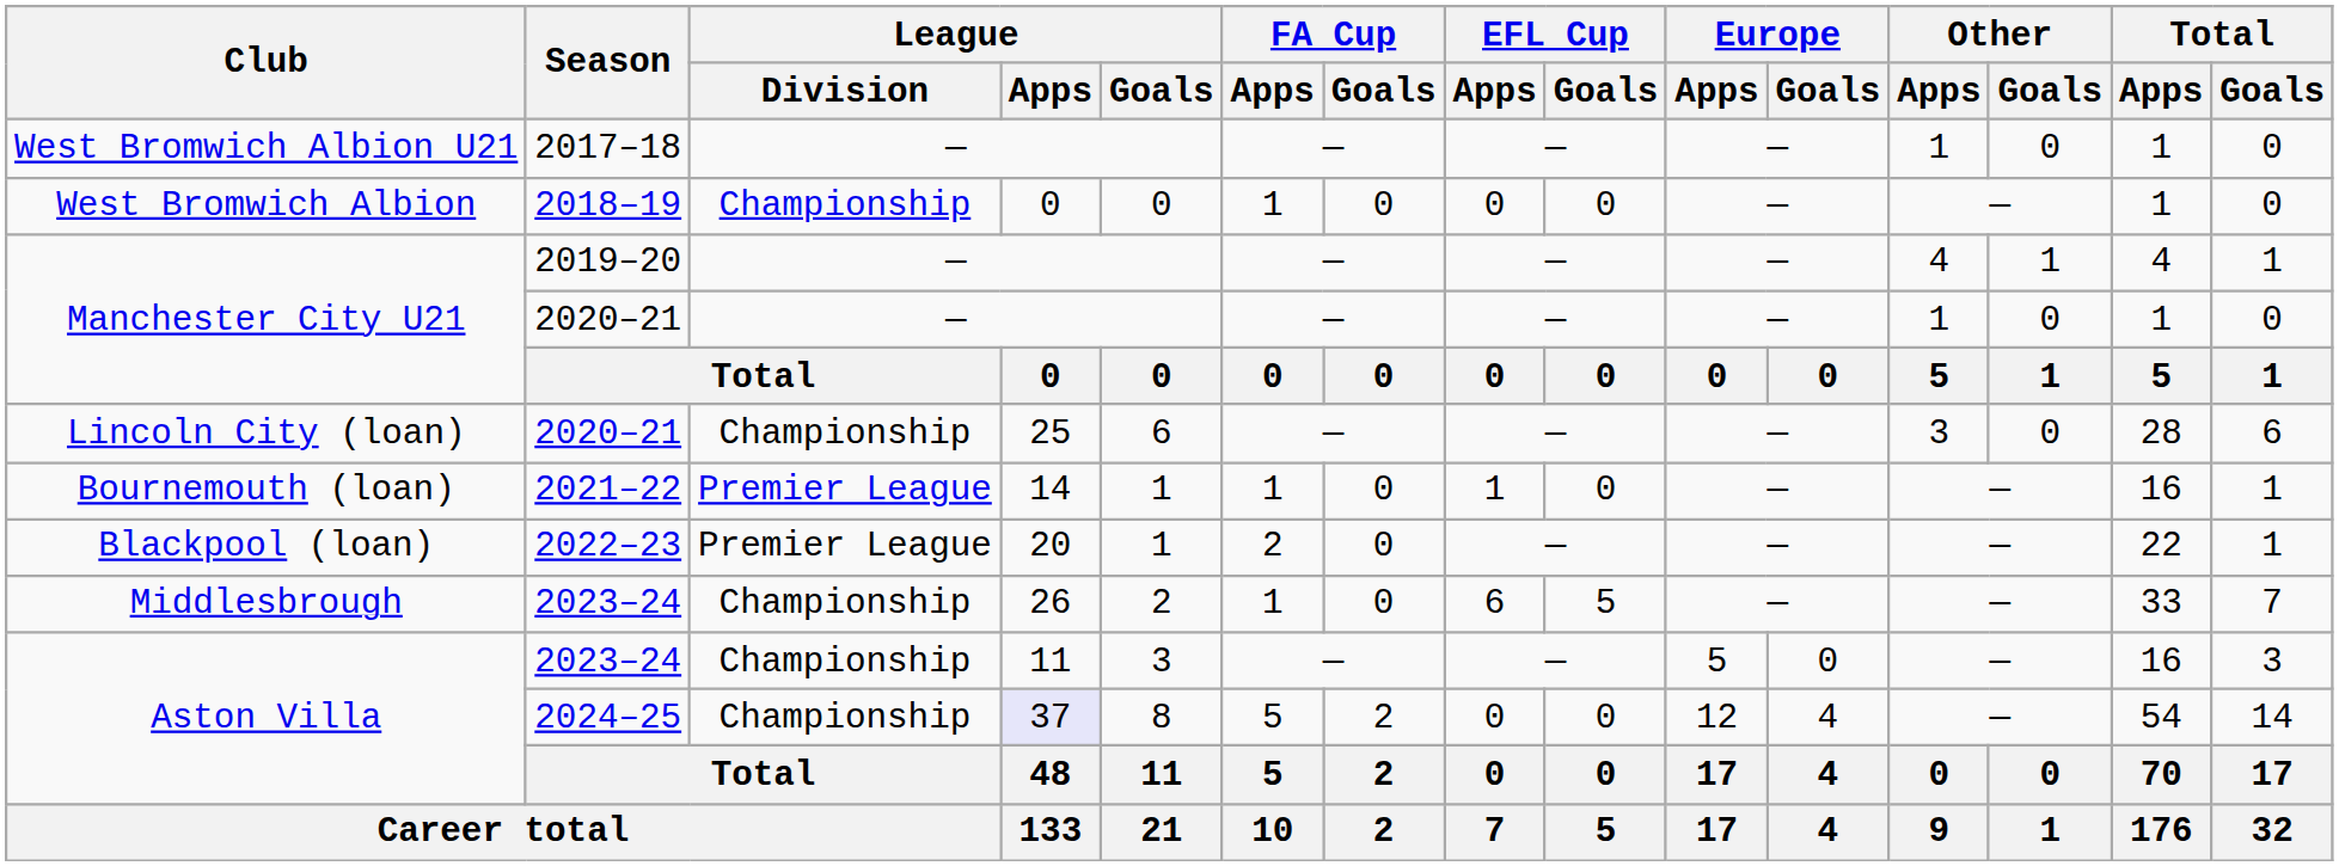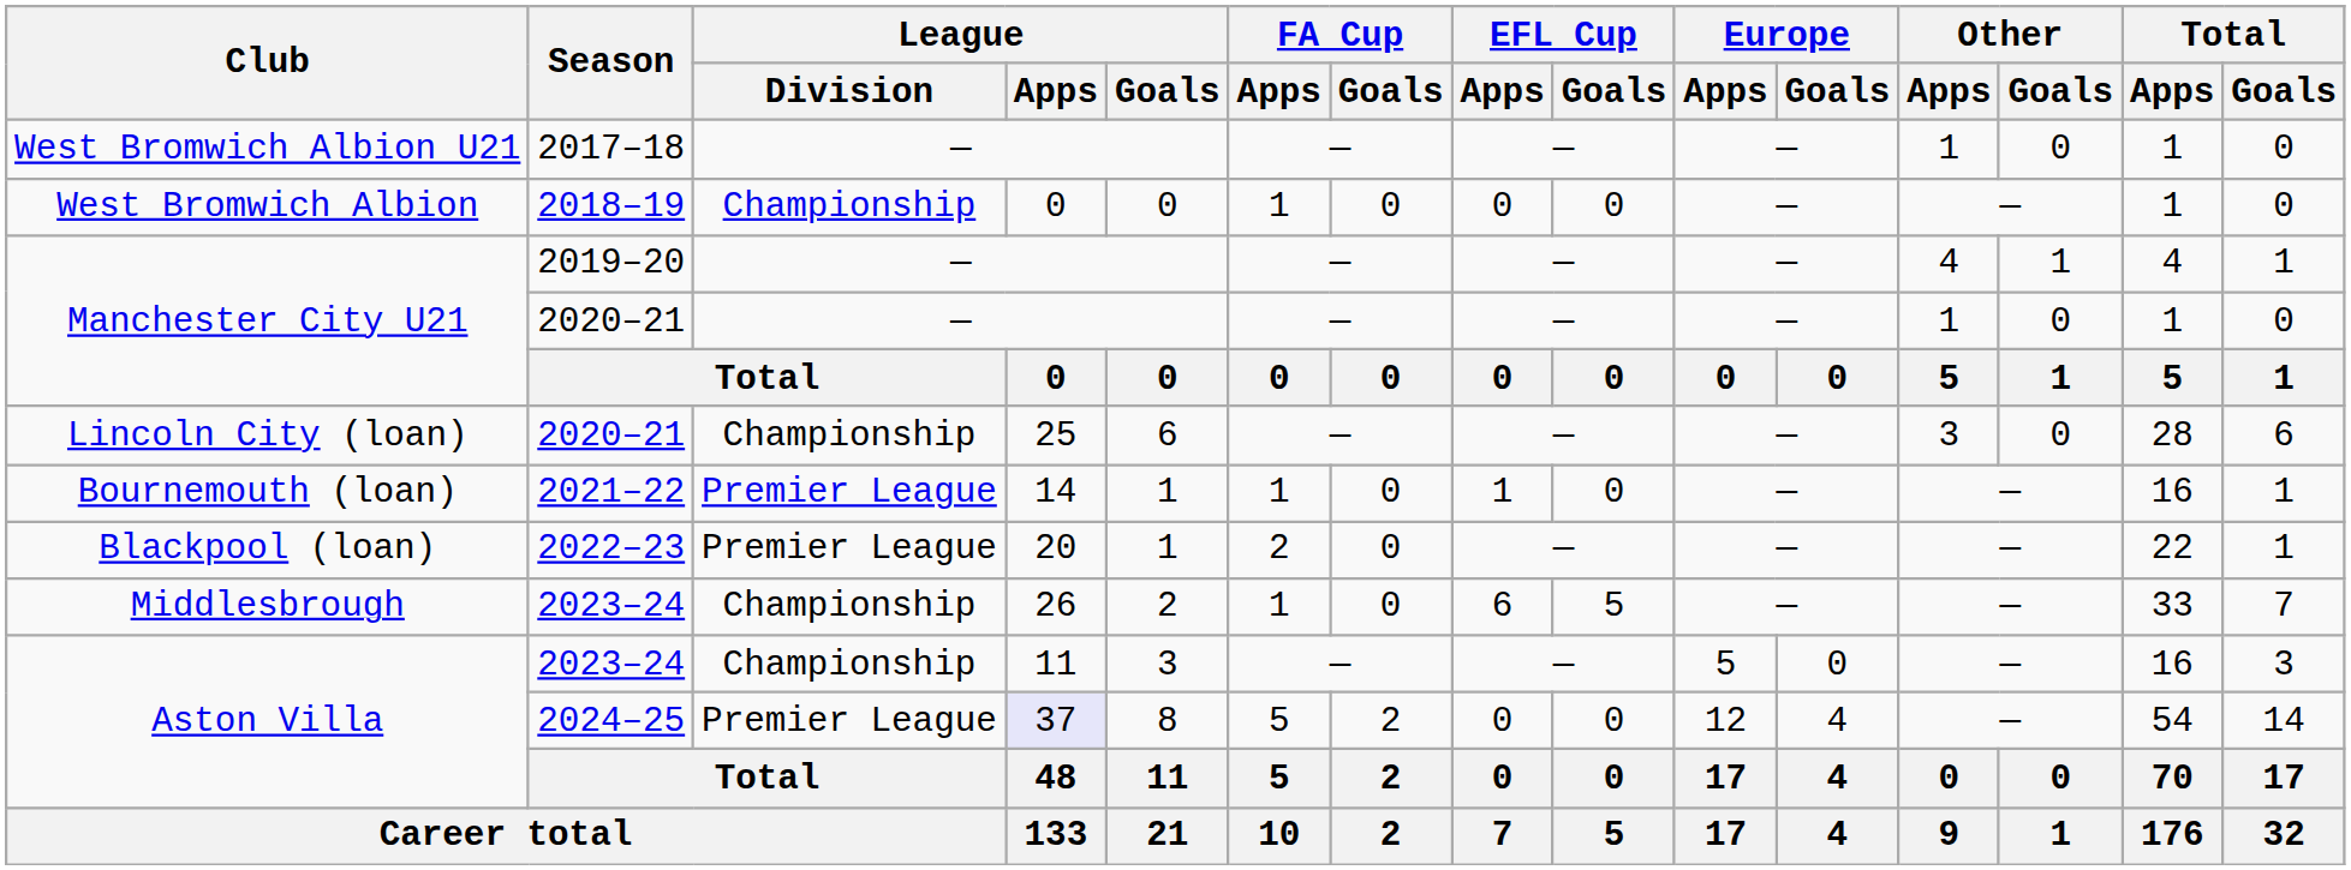Aston Villa / 2024–25 | League / Division: Championship -> Premier League
